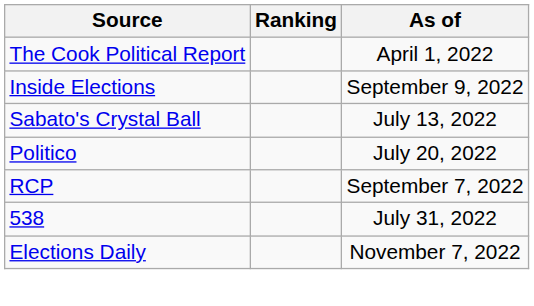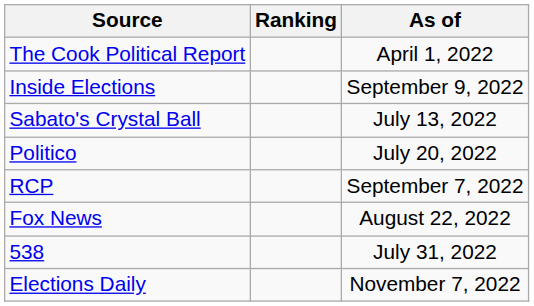+ row: Fox News | August 22, 2022
